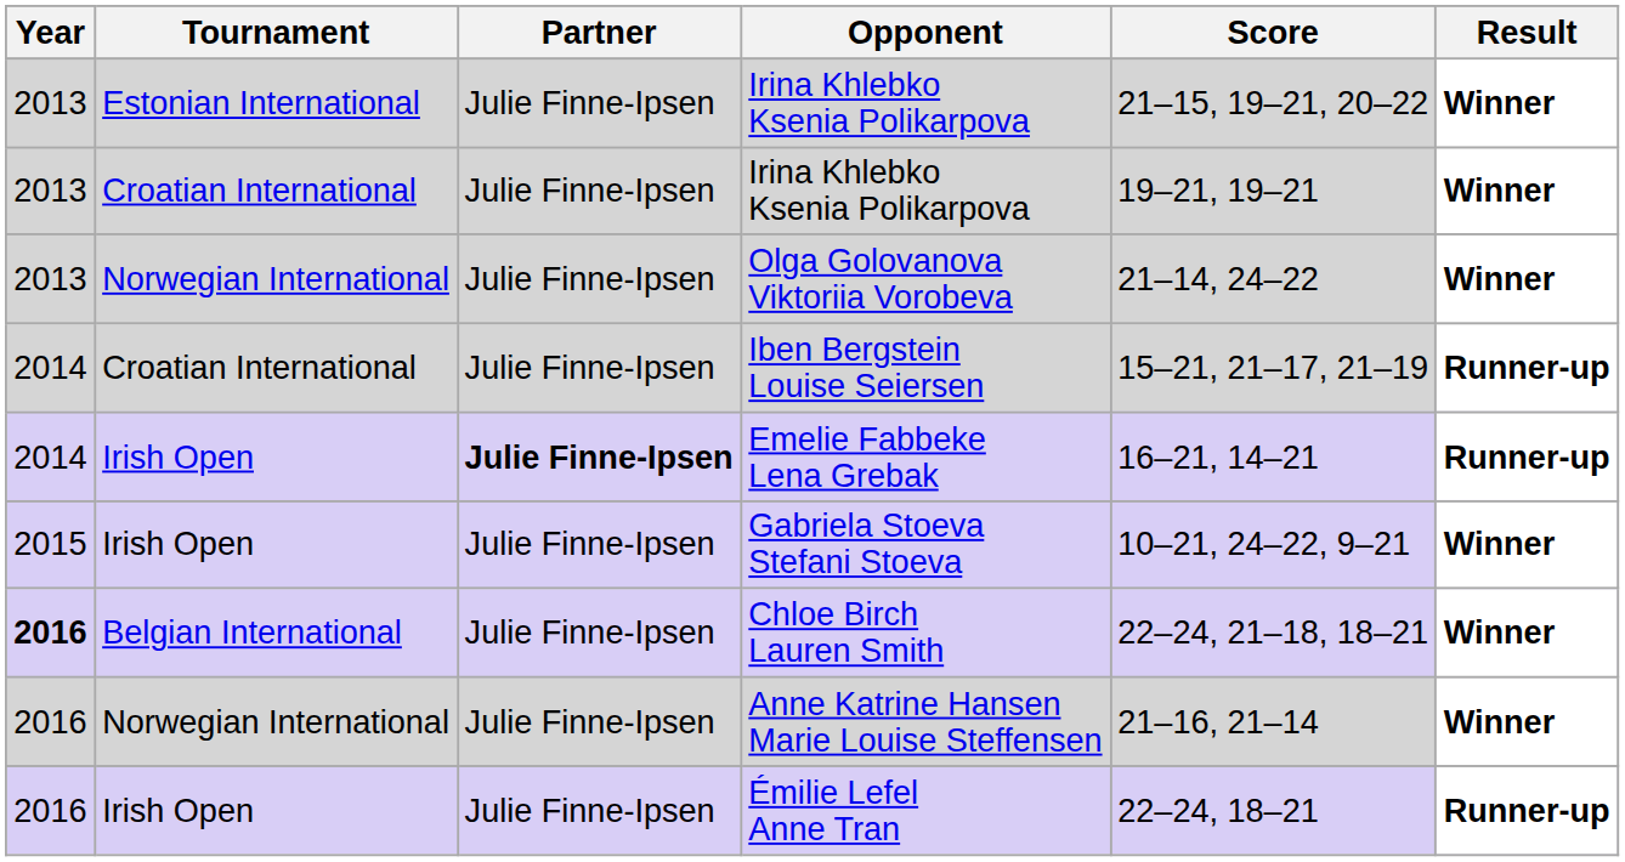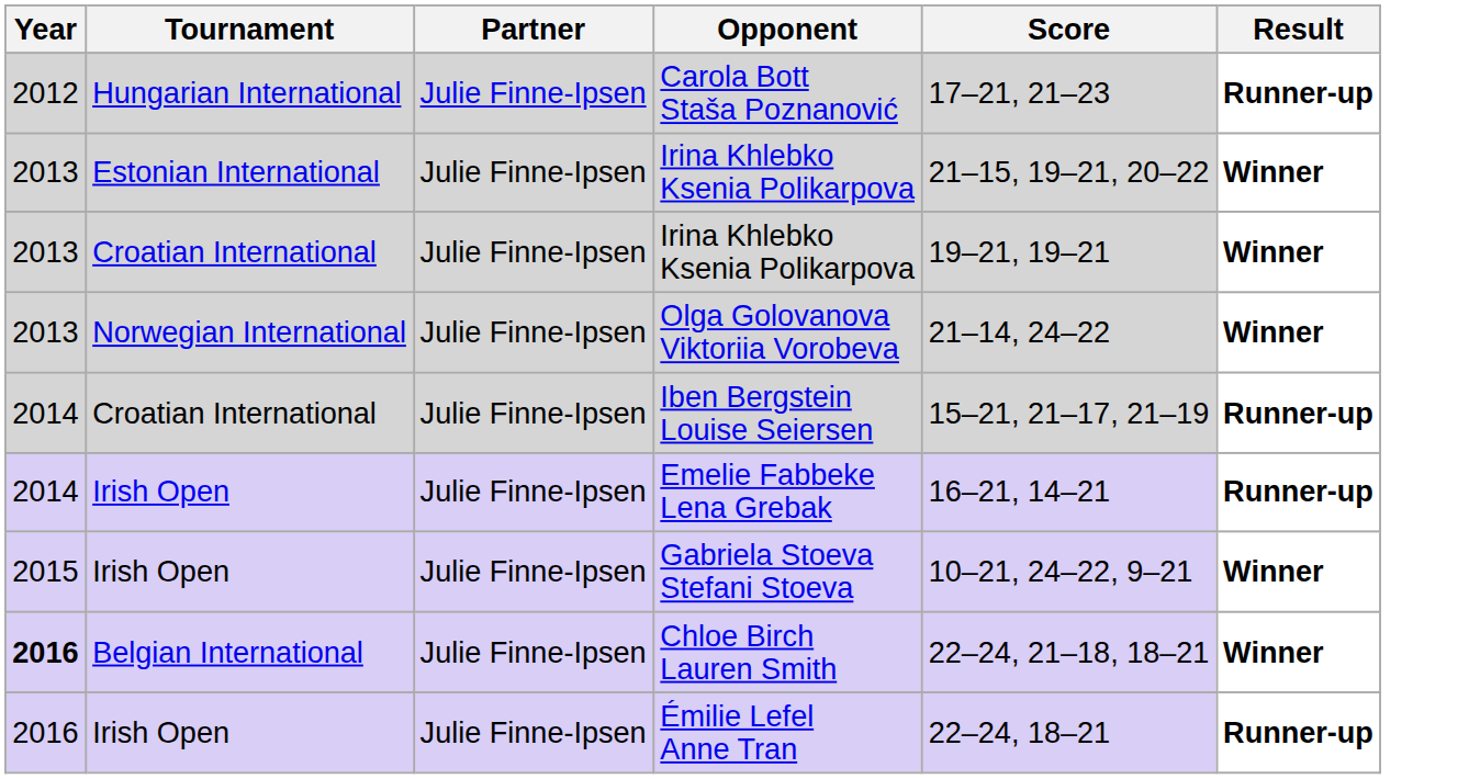+ row: 2012 | Hungarian International | Julie Finne-Ipsen | Carola Bott Staša Poznanović | 17–21, 21–23 | Runner-up
Emelie Fabbeke Lena Grebak | Partner: bold -> normal
- row: 2016 | Norwegian International | Julie Finne-Ipsen | Anne Katrine Hansen Marie Louise Steffensen | 21–16, 21–14 | Winner
